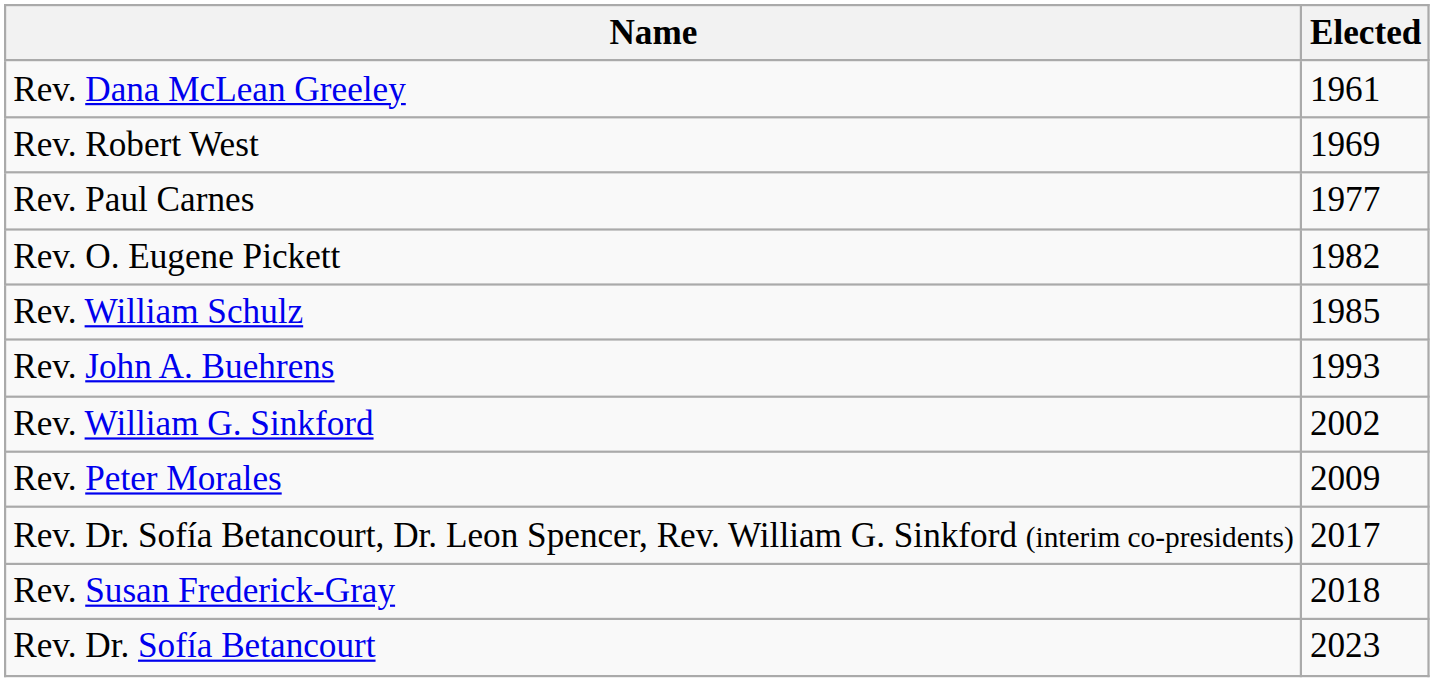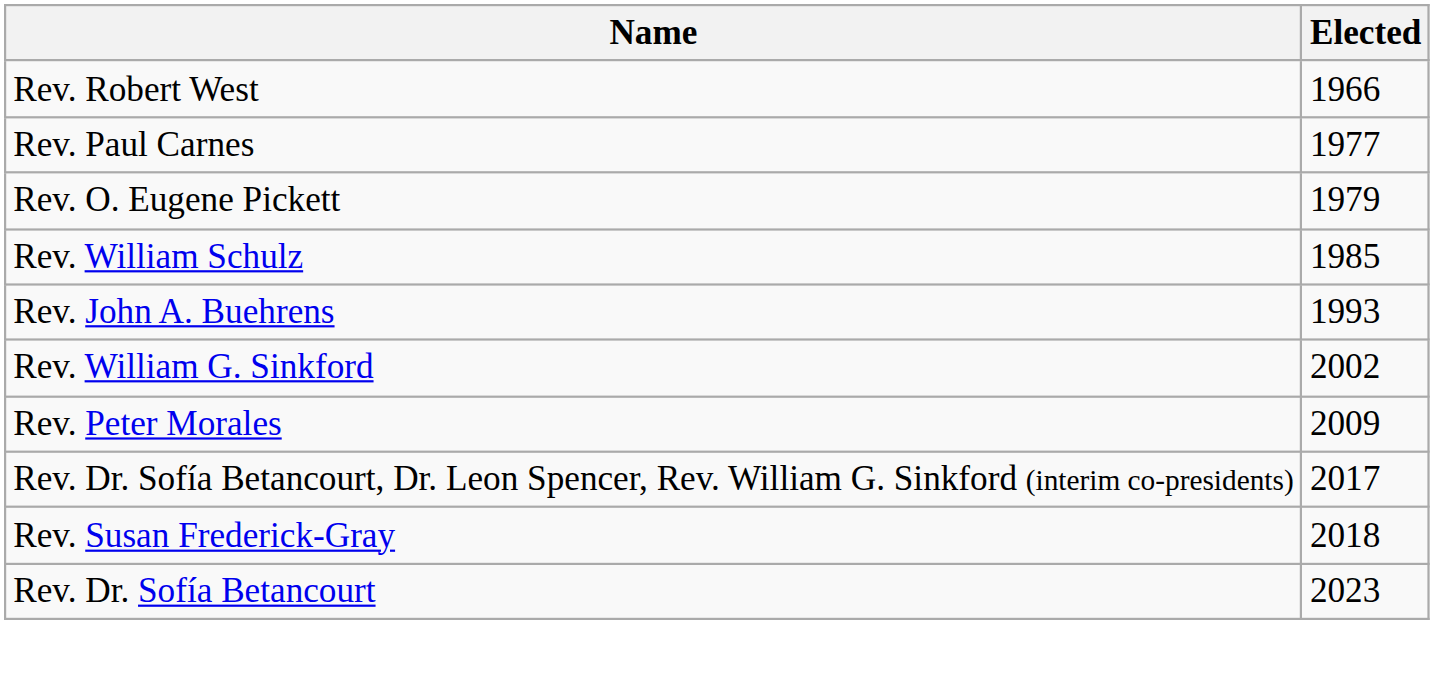- row: Rev. Dana McLean Greeley | 1961
Rev. Robert West | Elected: 1969 -> 1966
Rev. O. Eugene Pickett | Elected: 1982 -> 1979
